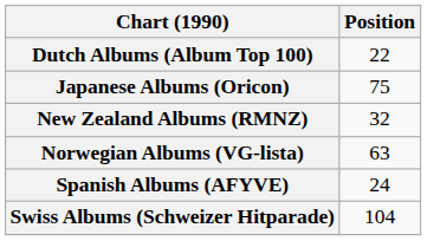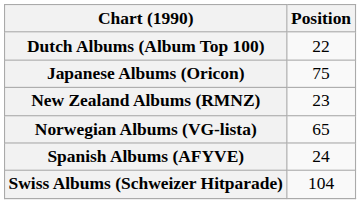New Zealand Albums (RMNZ) | Position: 32 -> 23
Norwegian Albums (VG-lista) | Position: 63 -> 65
